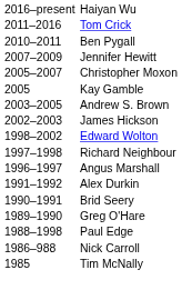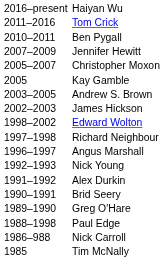+ row: 1992–1993 | Nick Young
